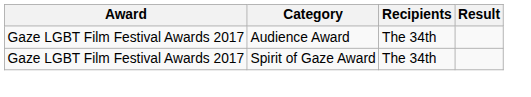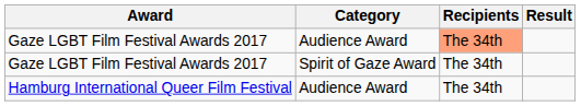Gaze LGBT Film Festival Awards 2017 / Audience Award | Recipients: no background -> lightsalmon background
+ row: Hamburg International Queer Film Festival | Audience Award | The 34th
